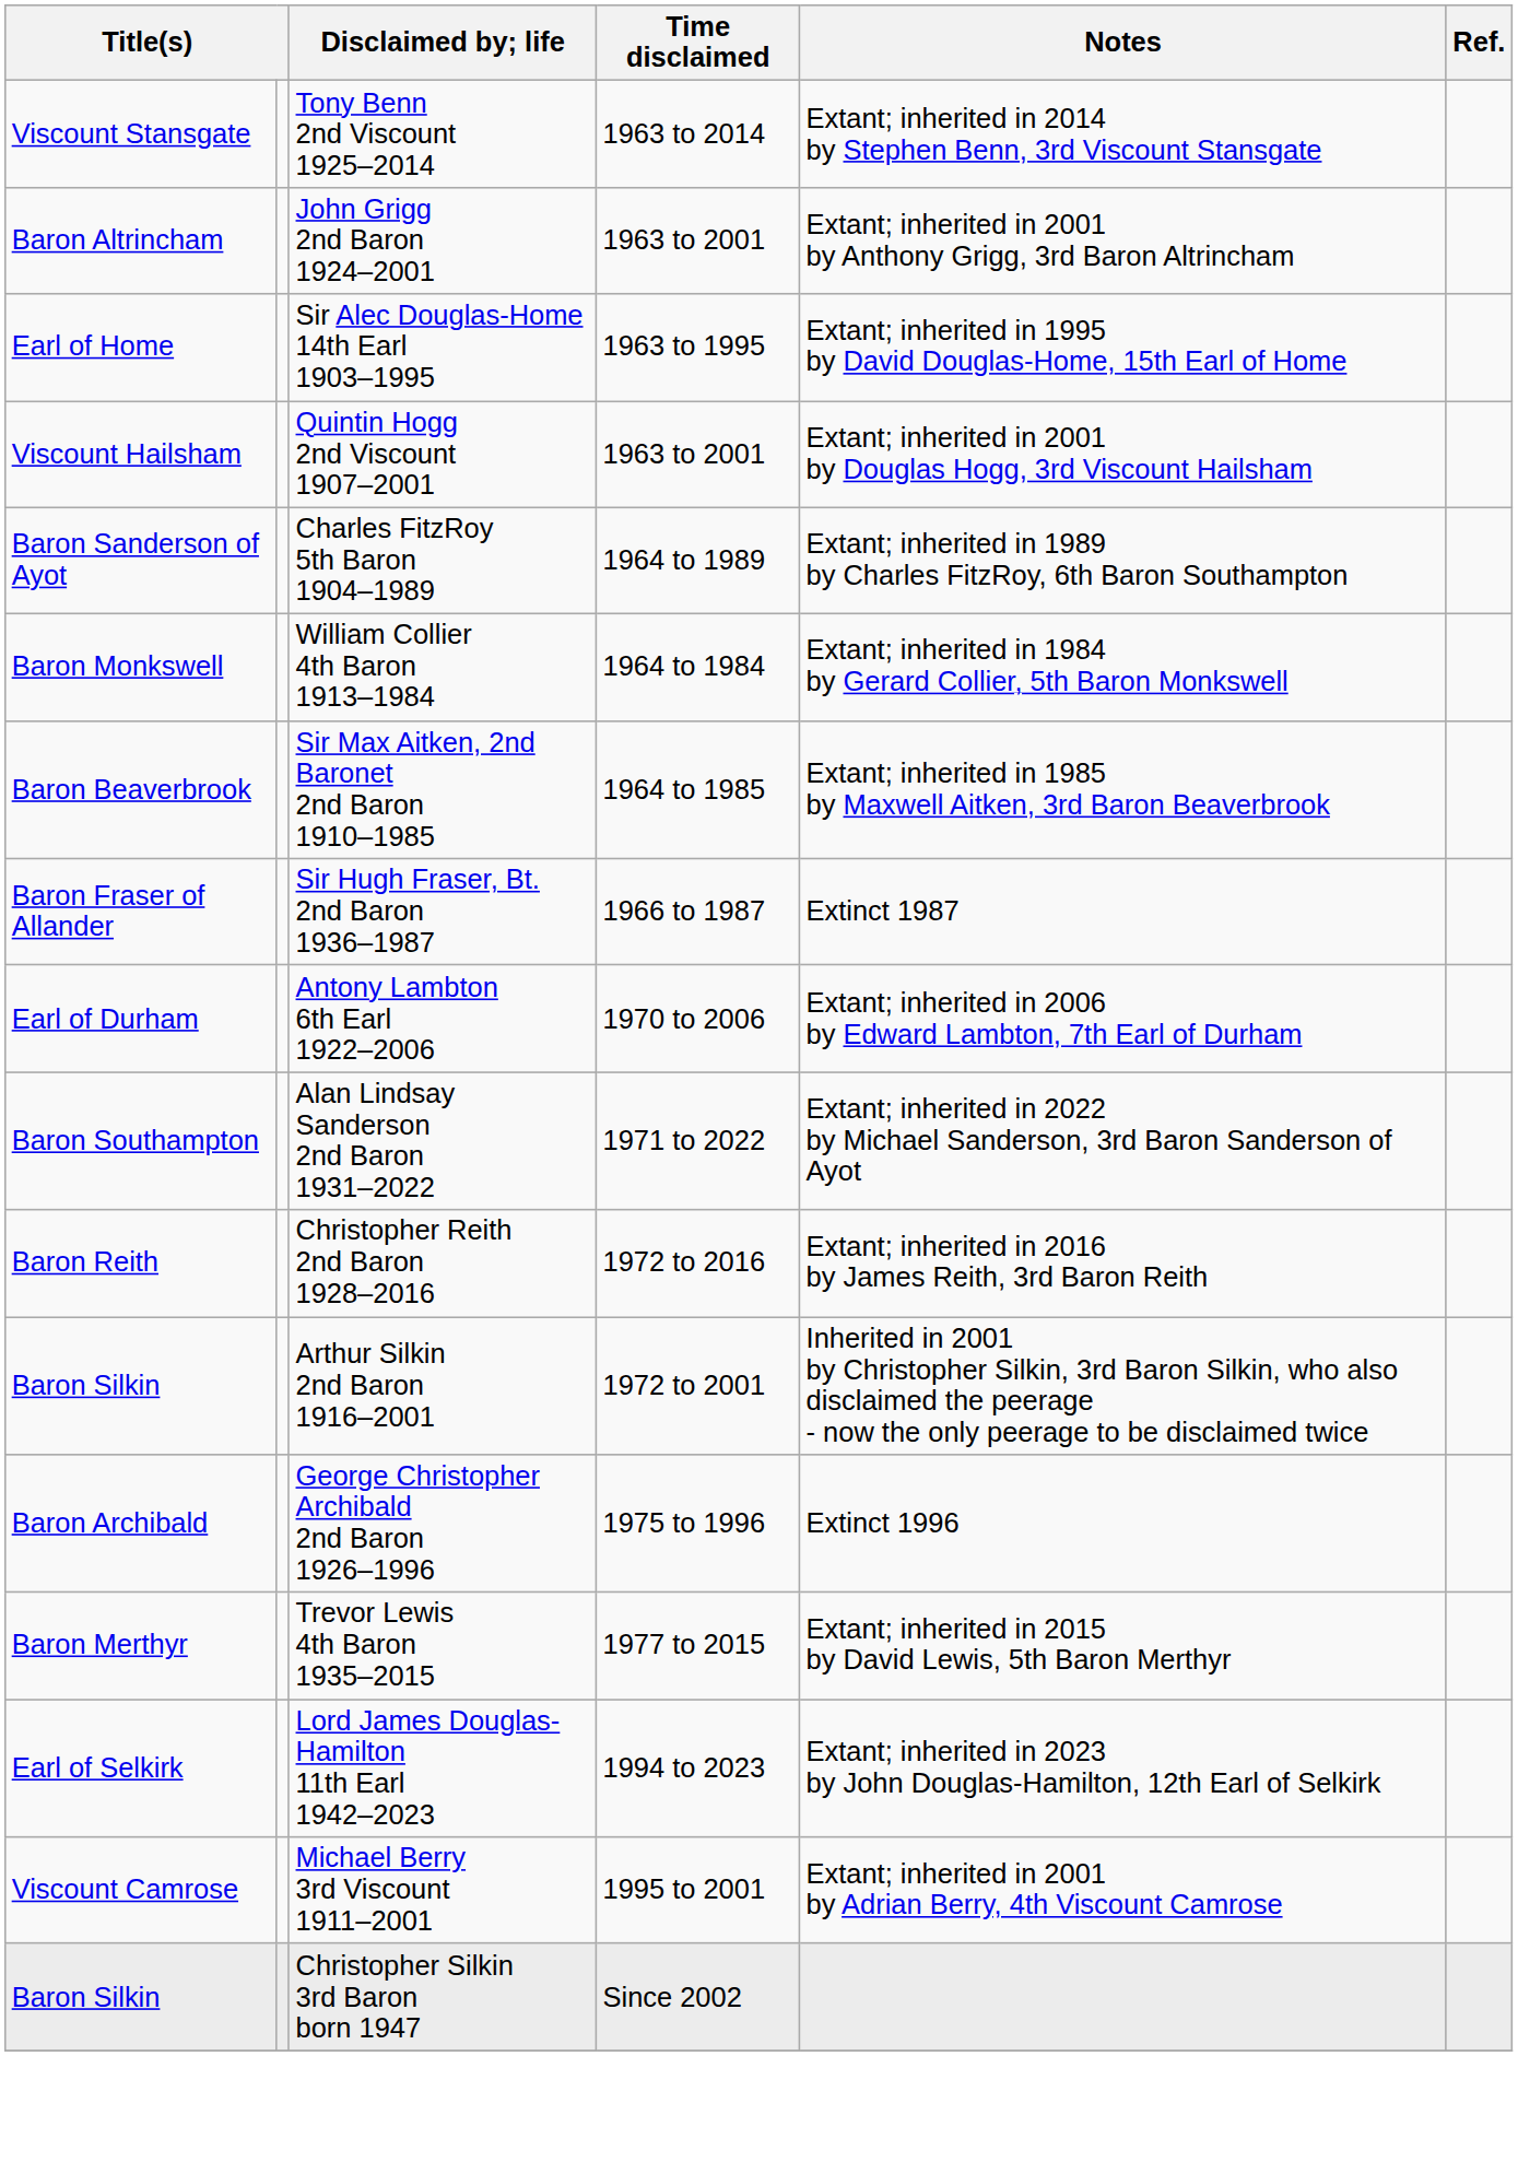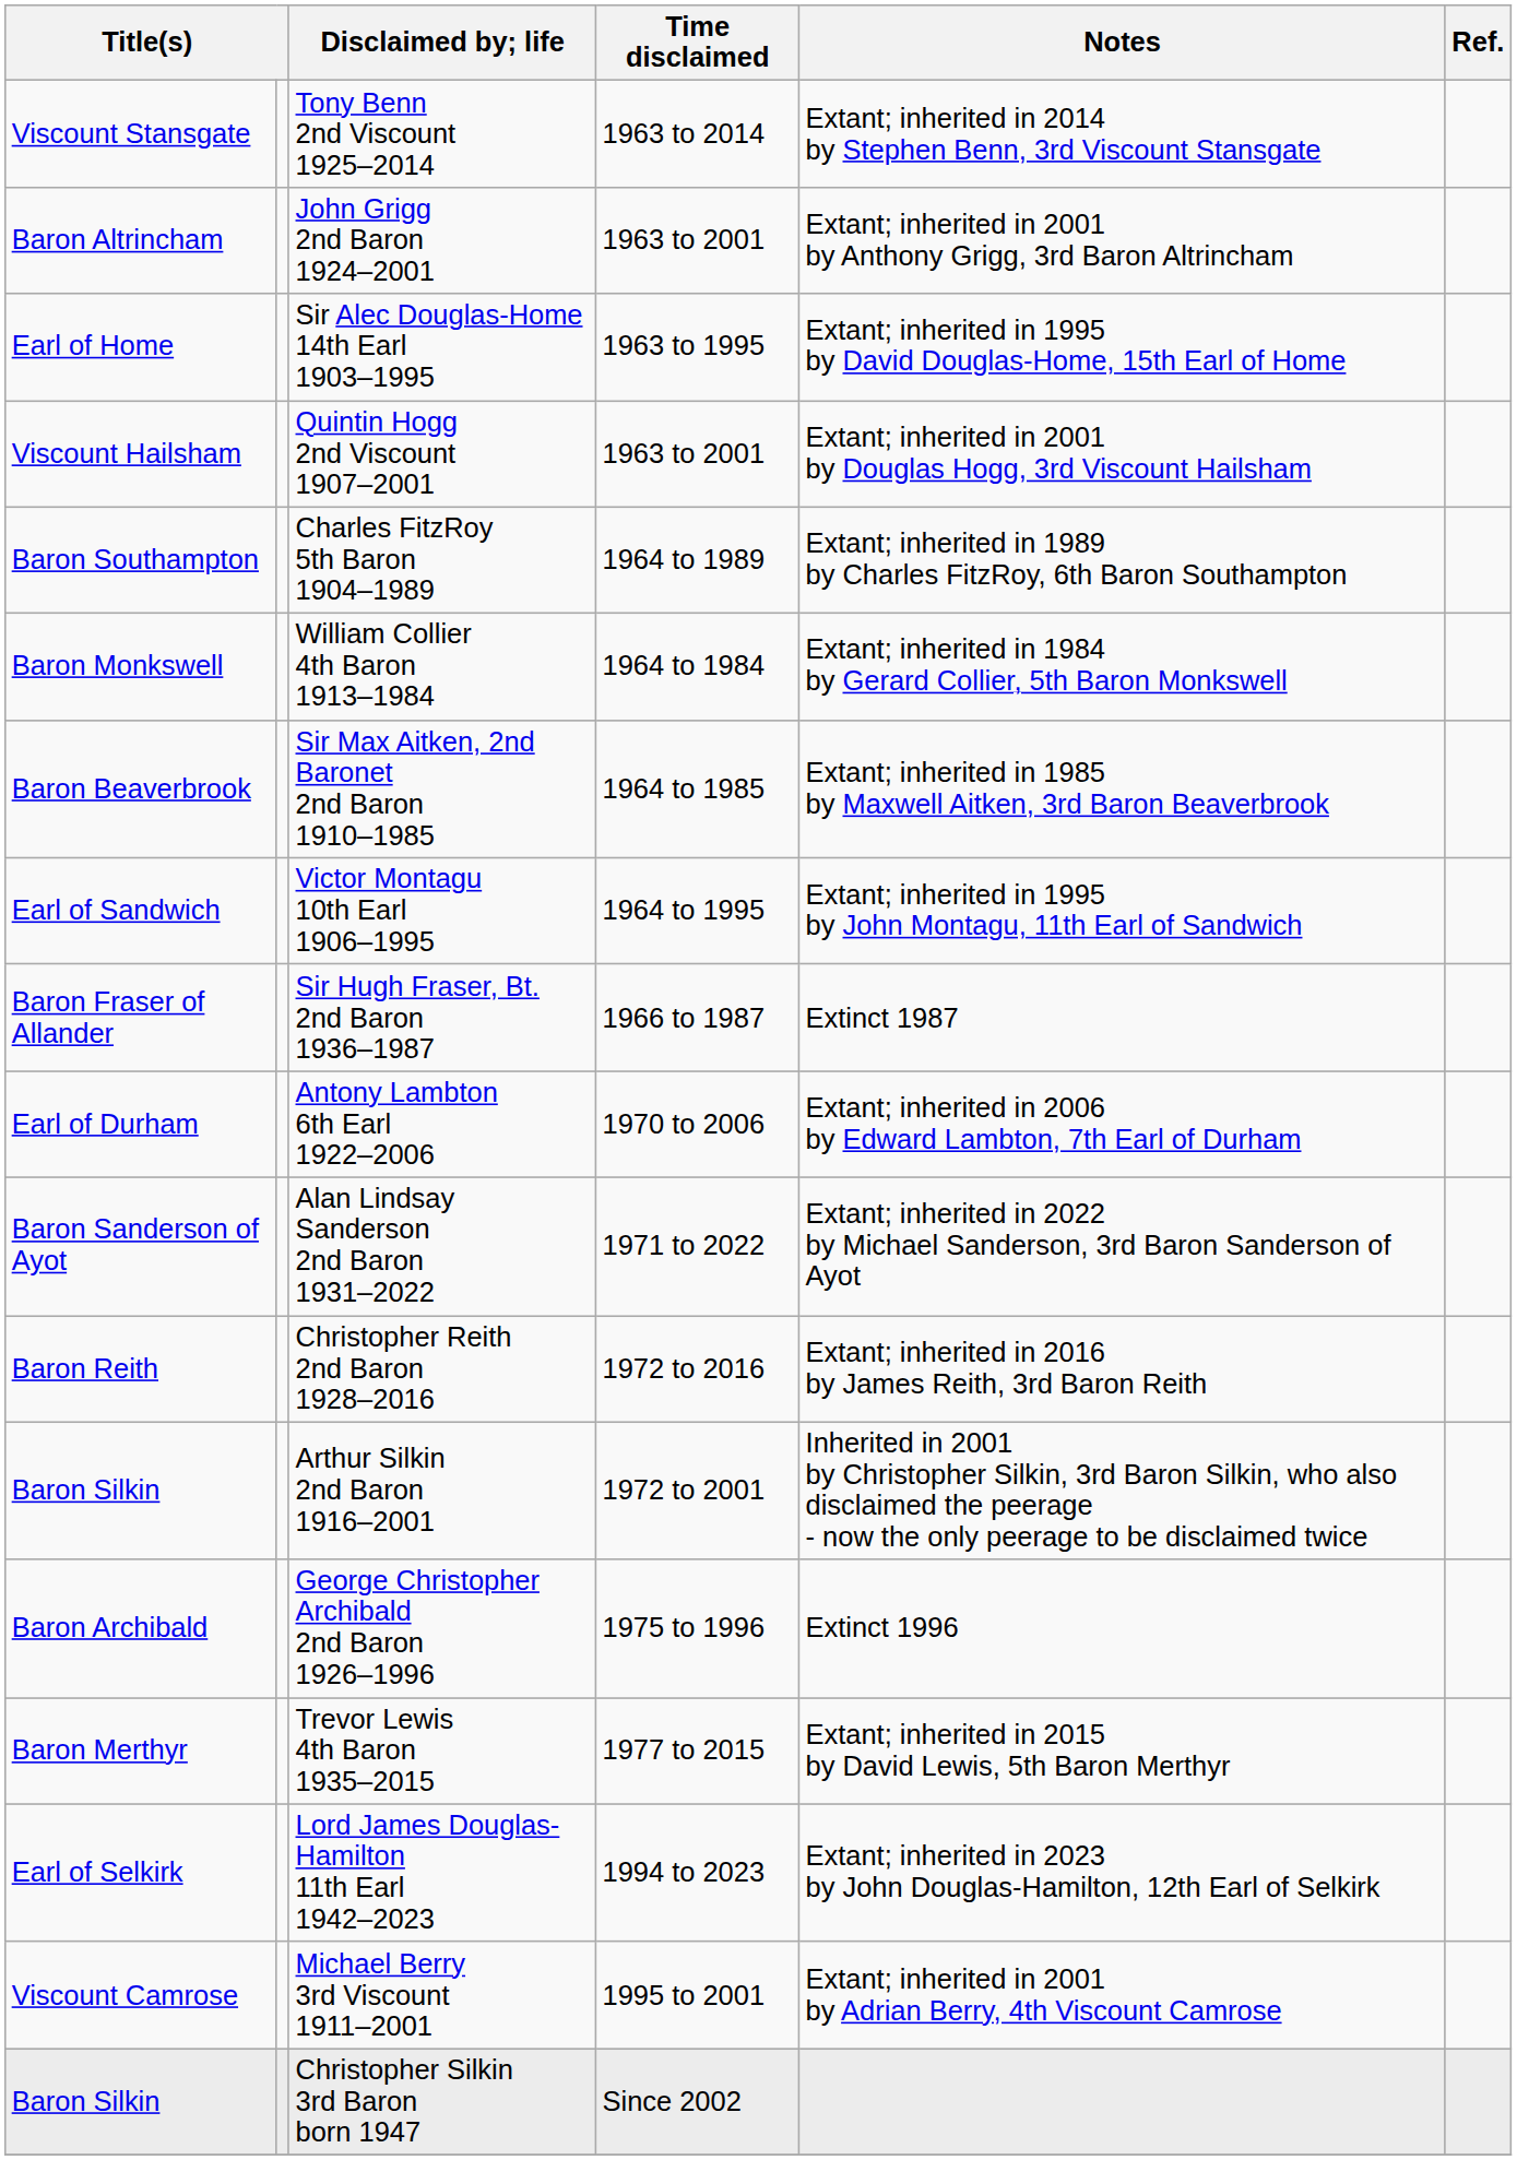Charles FitzRoy 5th Baron 1904–1989 | column 1: Baron Sanderson of Ayot -> Baron Southampton
+ row: Earl of Sandwich | Victor Montagu 10th Earl 1906–1995 | 1964 to 1995 | Extant; inherited in 1995 by John Montagu, 11th Earl of Sandwich
Alan Lindsay Sanderson 2nd Baron 1931–2022 | column 1: Baron Southampton -> Baron Sanderson of Ayot
